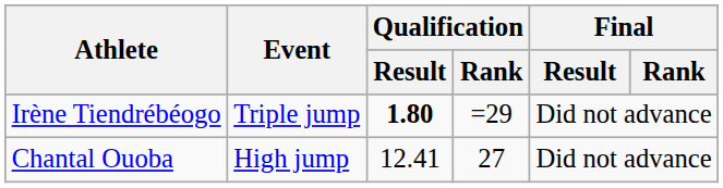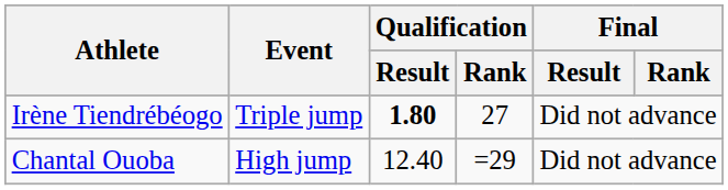Irène Tiendrébéogo | Qualification / Rank: =29 -> 27
Chantal Ouoba | Qualification / Result: 12.41 -> 12.40
Chantal Ouoba | Qualification / Rank: 27 -> =29
